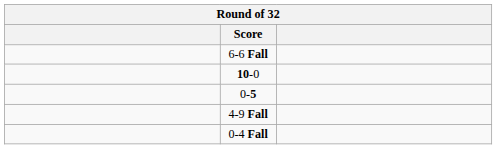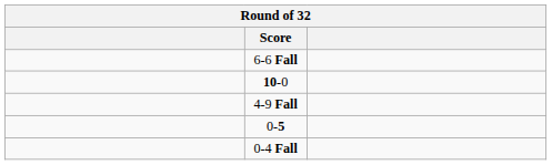rows swapped: 0-5 <-> 4-9 Fall
